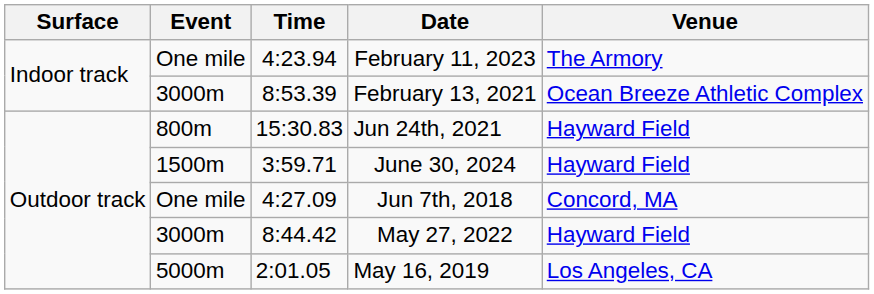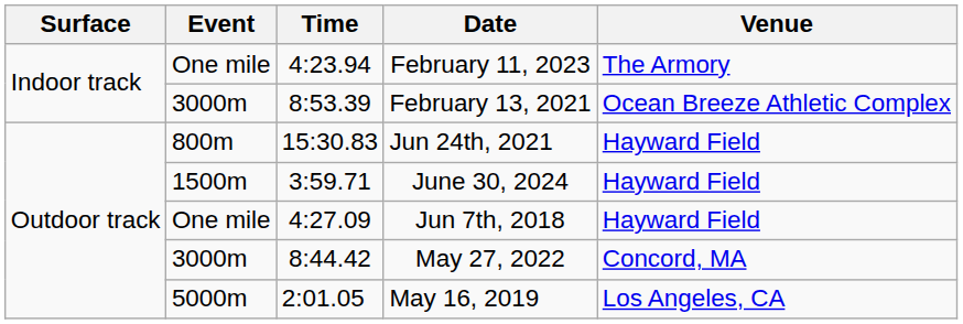Jun 7th, 2018 | Venue: Concord, MA -> Hayward Field
May 27, 2022 | Venue: Hayward Field -> Concord, MA
